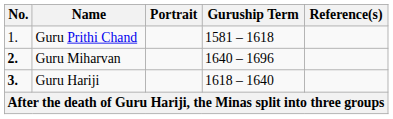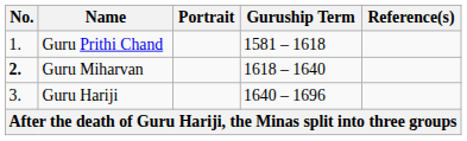Guru Miharvan | Guruship Term: 1640 – 1696 -> 1618 – 1640
Guru Hariji | No.: bold -> normal
Guru Hariji | Guruship Term: 1618 – 1640 -> 1640 – 1696
